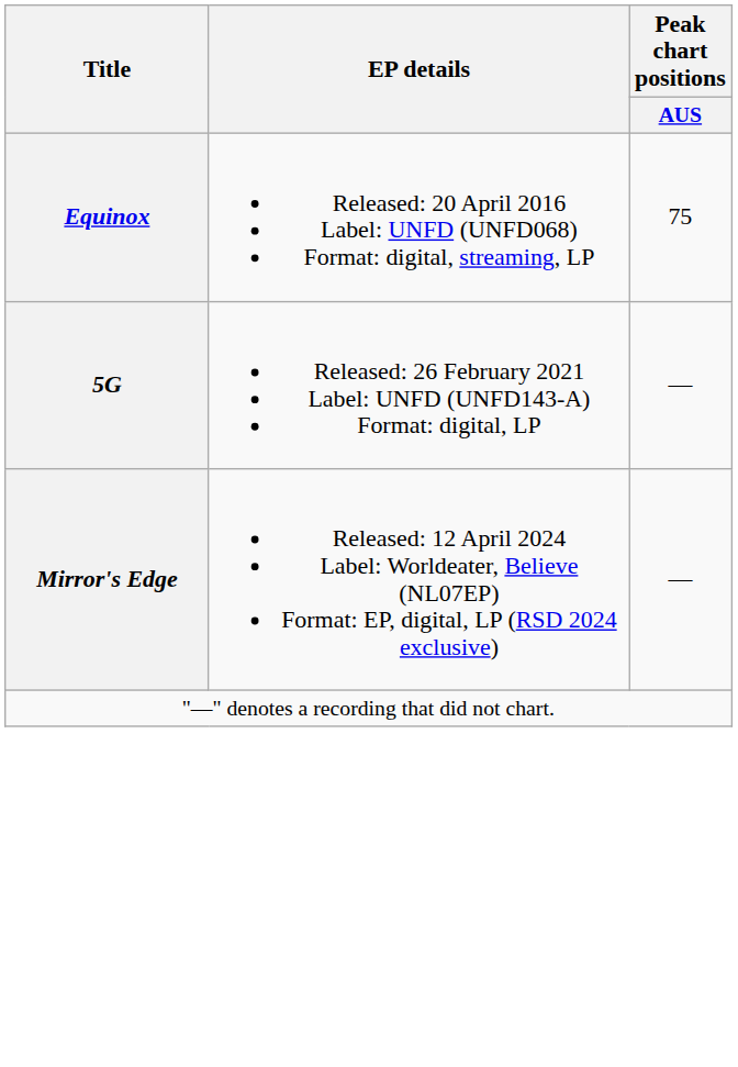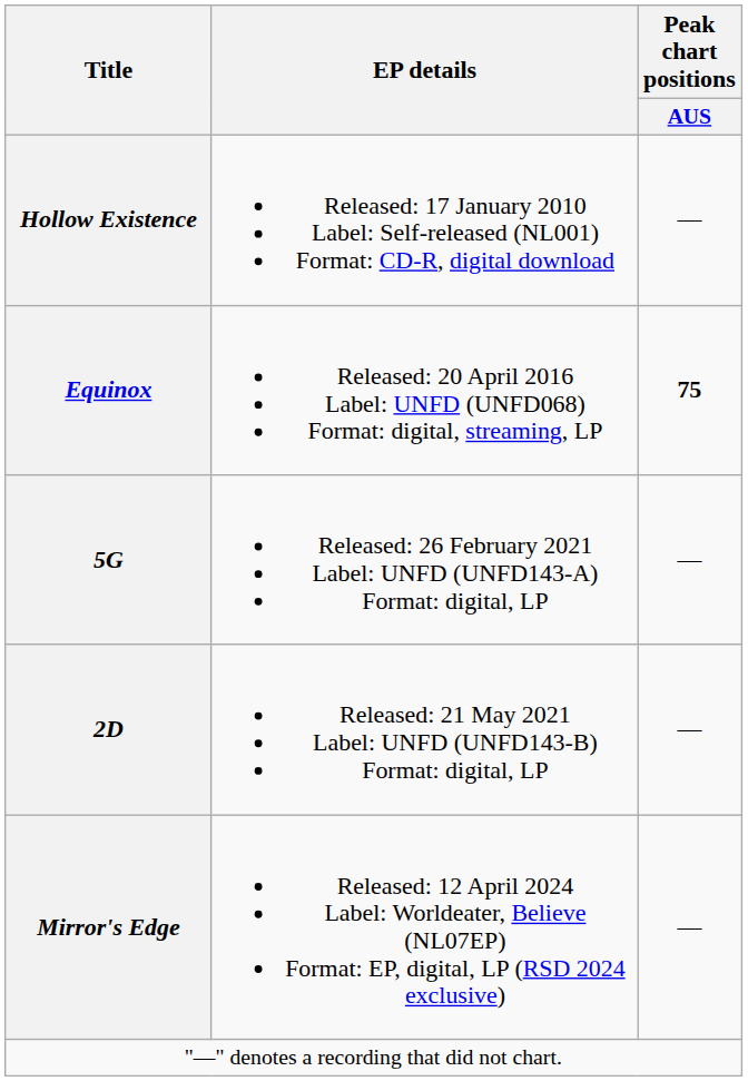+ row: Hollow Existence | Released: 17 January 2010 Label: Self-released (NL001) Format: CD-R, digital download | —
Equinox | Peak chart positions / AUS: normal -> bold
+ row: 2D | Released: 21 May 2021 Label: UNFD (UNFD143-B) Format: digital, LP | —
